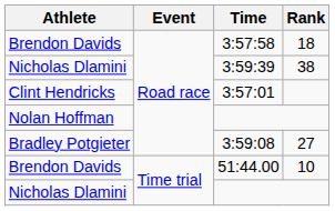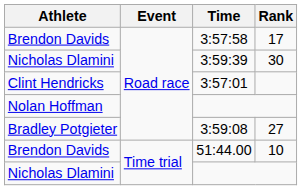3:57:58 | Rank: 18 -> 17
3:59:39 | Rank: 38 -> 30
